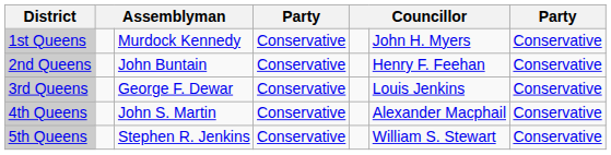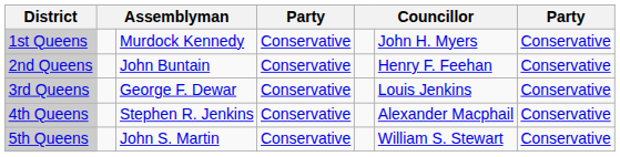4th Queens | column 3: John S. Martin -> Stephen R. Jenkins
5th Queens | column 3: Stephen R. Jenkins -> John S. Martin
